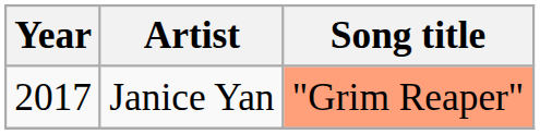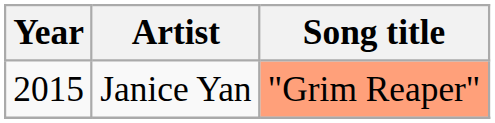Janice Yan | Year: 2017 -> 2015
